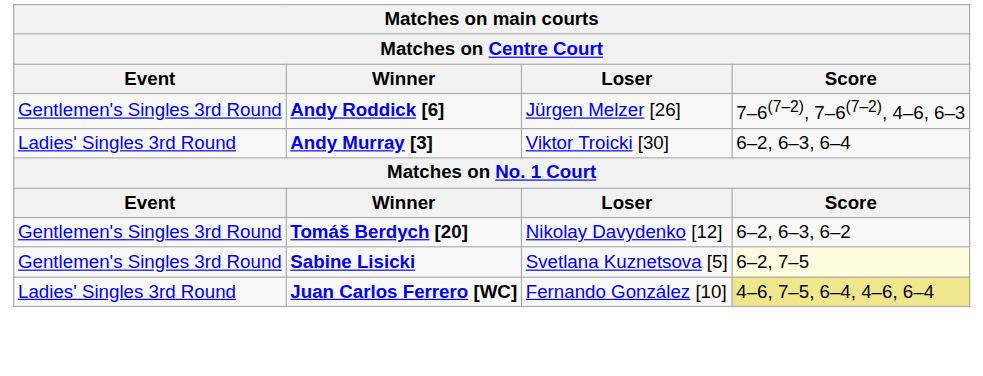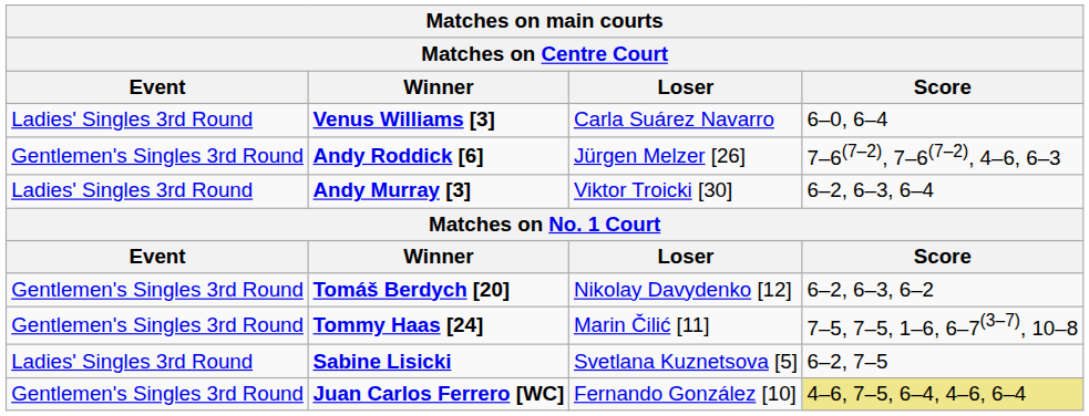+ row: Ladies' Singles 3rd Round | Venus Williams [3] | Carla Suárez Navarro | 6–0, 6–4
+ row: Gentlemen's Singles 3rd Round | Tommy Haas [24] | Marin Čilić [11] | 7–5, 7–5, 1–6, 6–7(3–7), 10–8
Sabine Lisicki | Event: Gentlemen's Singles 3rd Round -> Ladies' Singles 3rd Round
Sabine Lisicki | Score: lightyellow background -> no background
Juan Carlos Ferrero [WC] | Event: Ladies' Singles 3rd Round -> Gentlemen's Singles 3rd Round
